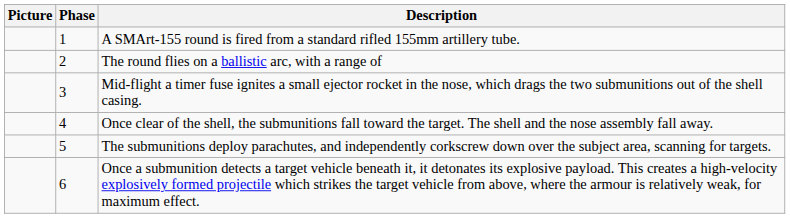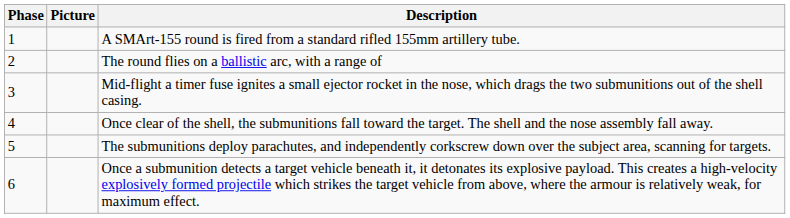columns swapped: Phase <-> Picture
